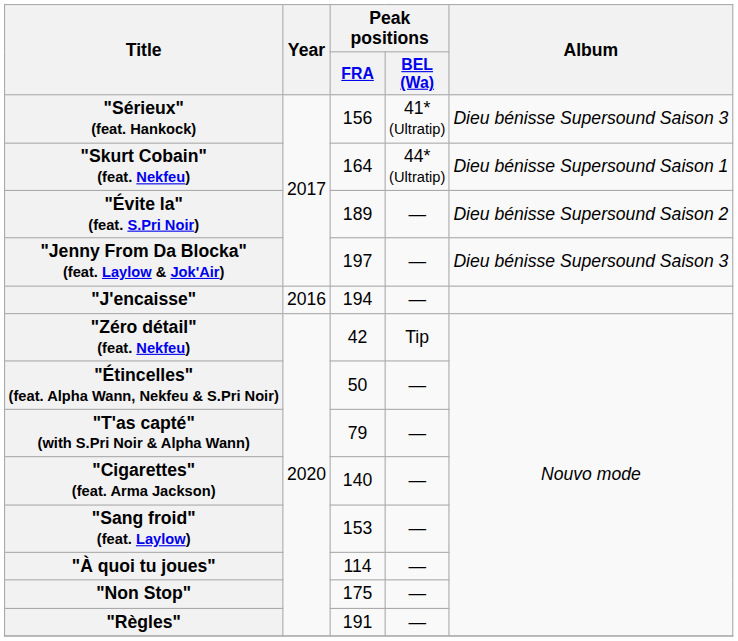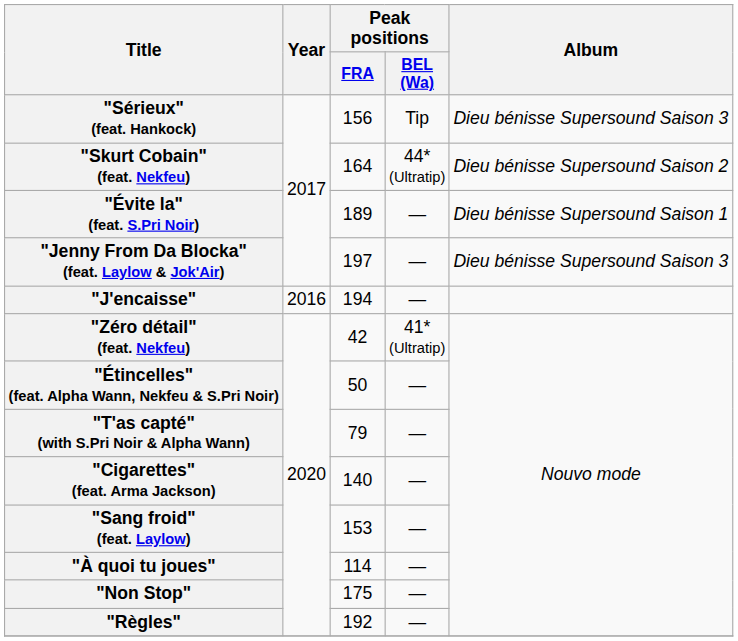"Sérieux" (feat. Hankock) | Peak positions / BEL (Wa): 41* (Ultratip) -> Tip
"Skurt Cobain" (feat. Nekfeu) | Album: Dieu bénisse Supersound Saison 1 -> Dieu bénisse Supersound Saison 2
"Évite la" (feat. S.Pri Noir) | Album: Dieu bénisse Supersound Saison 2 -> Dieu bénisse Supersound Saison 1
"Zéro détail" (feat. Nekfeu) | Peak positions / BEL (Wa): Tip -> 41* (Ultratip)
"Règles" | Peak positions / FRA: 191 -> 192
